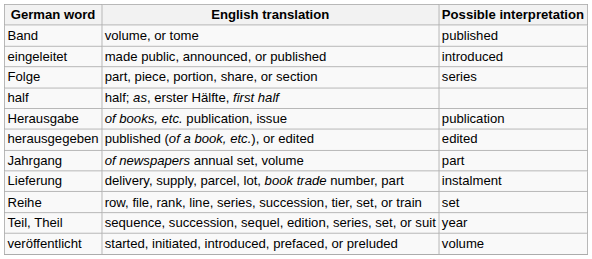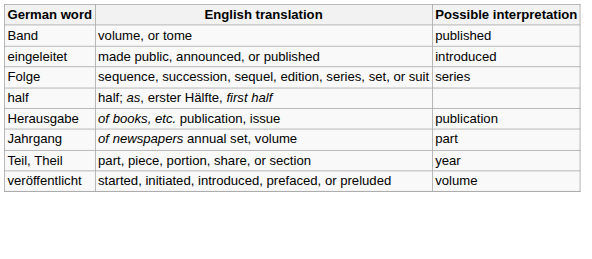Folge | English translation: part, piece, portion, share, or section -> sequence, succession, sequel, edition, series, set, or suit
- row: herausgegeben | published (of a book, etc.), or edited | edited
- row: Lieferung | delivery, supply, parcel, lot, book trade number, part | instalment
- row: Reihe | row, file, rank, line, series, succession, tier, set, or train | set
Teil, Theil | English translation: sequence, succession, sequel, edition, series, set, or suit -> part, piece, portion, share, or section
